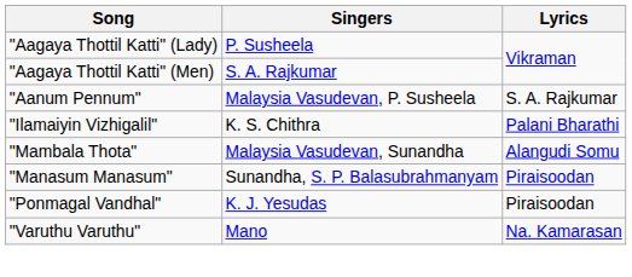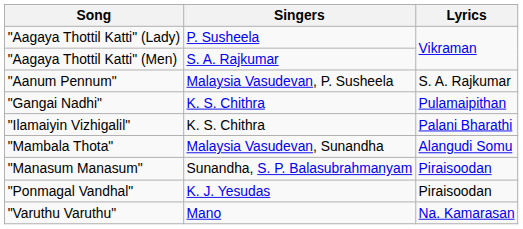+ row: "Gangai Nadhi" | K. S. Chithra | Pulamaipithan
